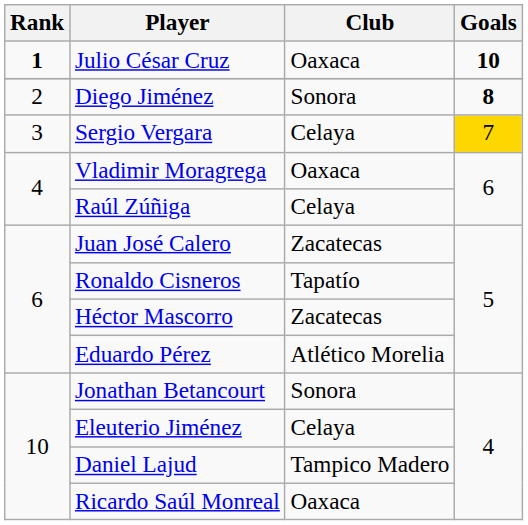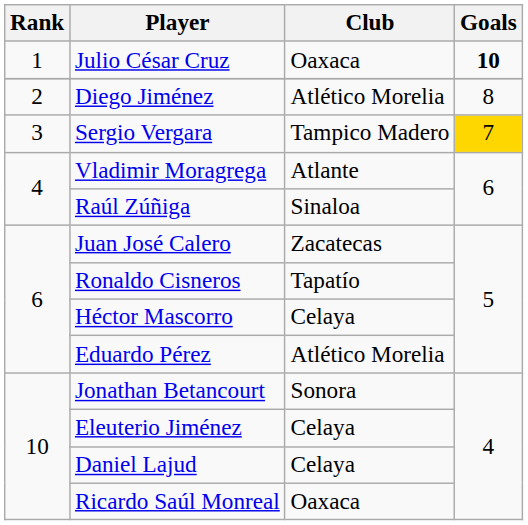Julio César Cruz | Rank: bold -> normal
Diego Jiménez | Club: Sonora -> Atlético Morelia
Diego Jiménez | Goals: bold -> normal
Sergio Vergara | Club: Celaya -> Tampico Madero
Vladimir Moragrega | Club: Oaxaca -> Atlante
Raúl Zúñiga | Club: Celaya -> Sinaloa
Héctor Mascorro | Club: Zacatecas -> Celaya
Daniel Lajud | Club: Tampico Madero -> Celaya
